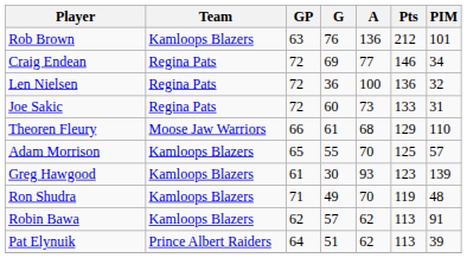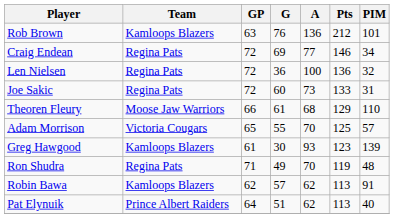Adam Morrison | Team: Kamloops Blazers -> Victoria Cougars
Ron Shudra | Team: Kamloops Blazers -> Regina Pats
Pat Elynuik | PIM: 39 -> 40
